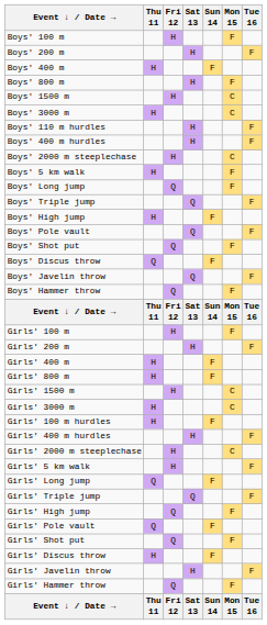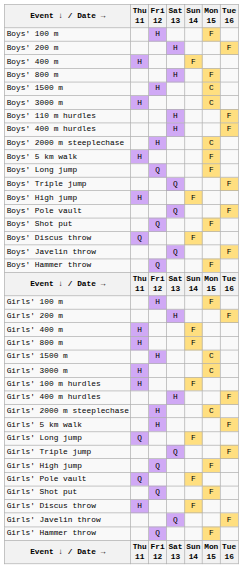Girls' Javelin throw | Sat 13: H -> Q
